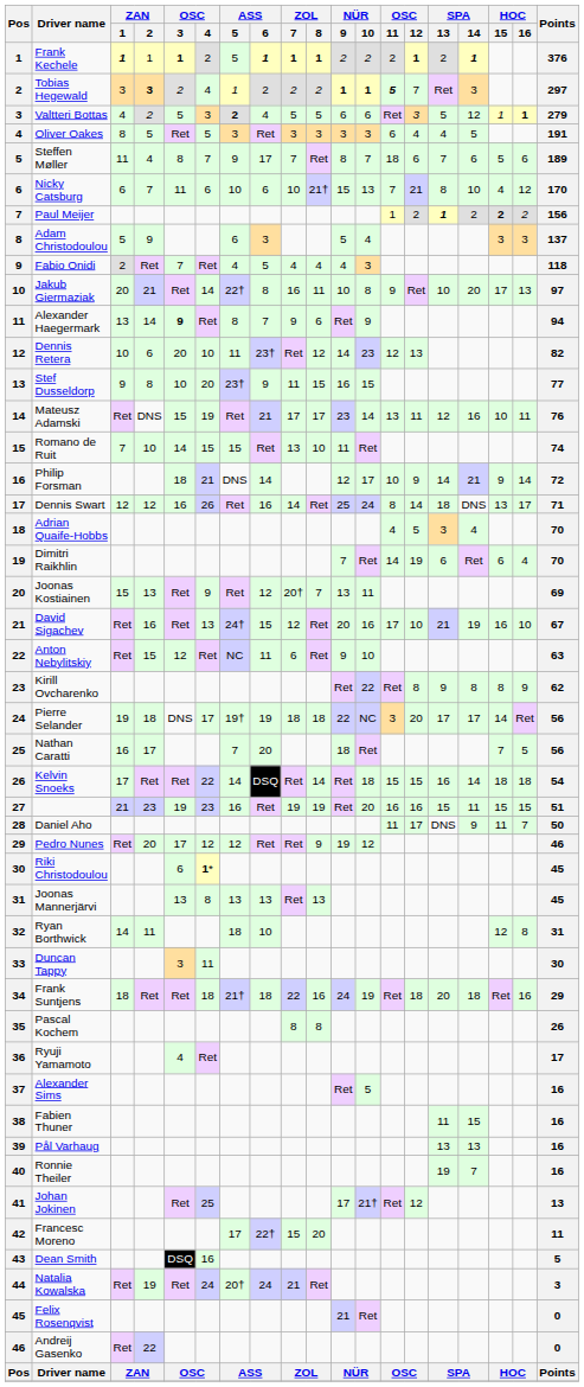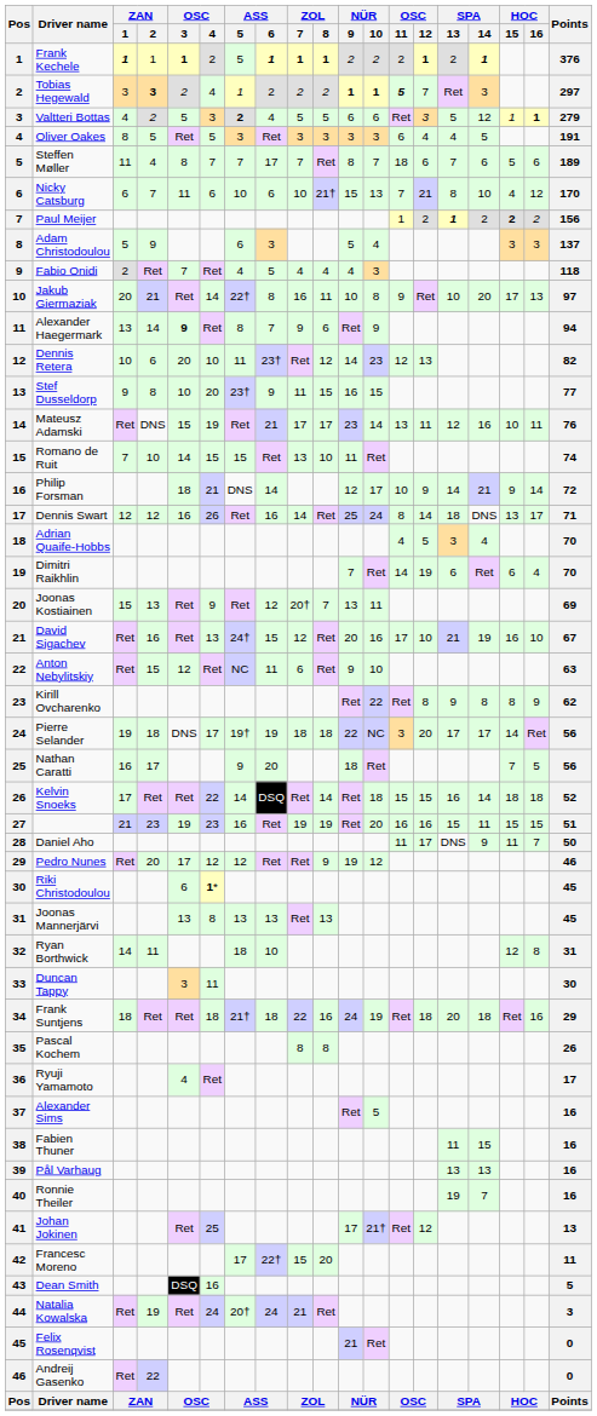Steffen Møller | ASS / 5: 9 -> 7
Nathan Caratti | ASS / 5: 7 -> 9
Kelvin Snoeks | Points: 54 -> 52
